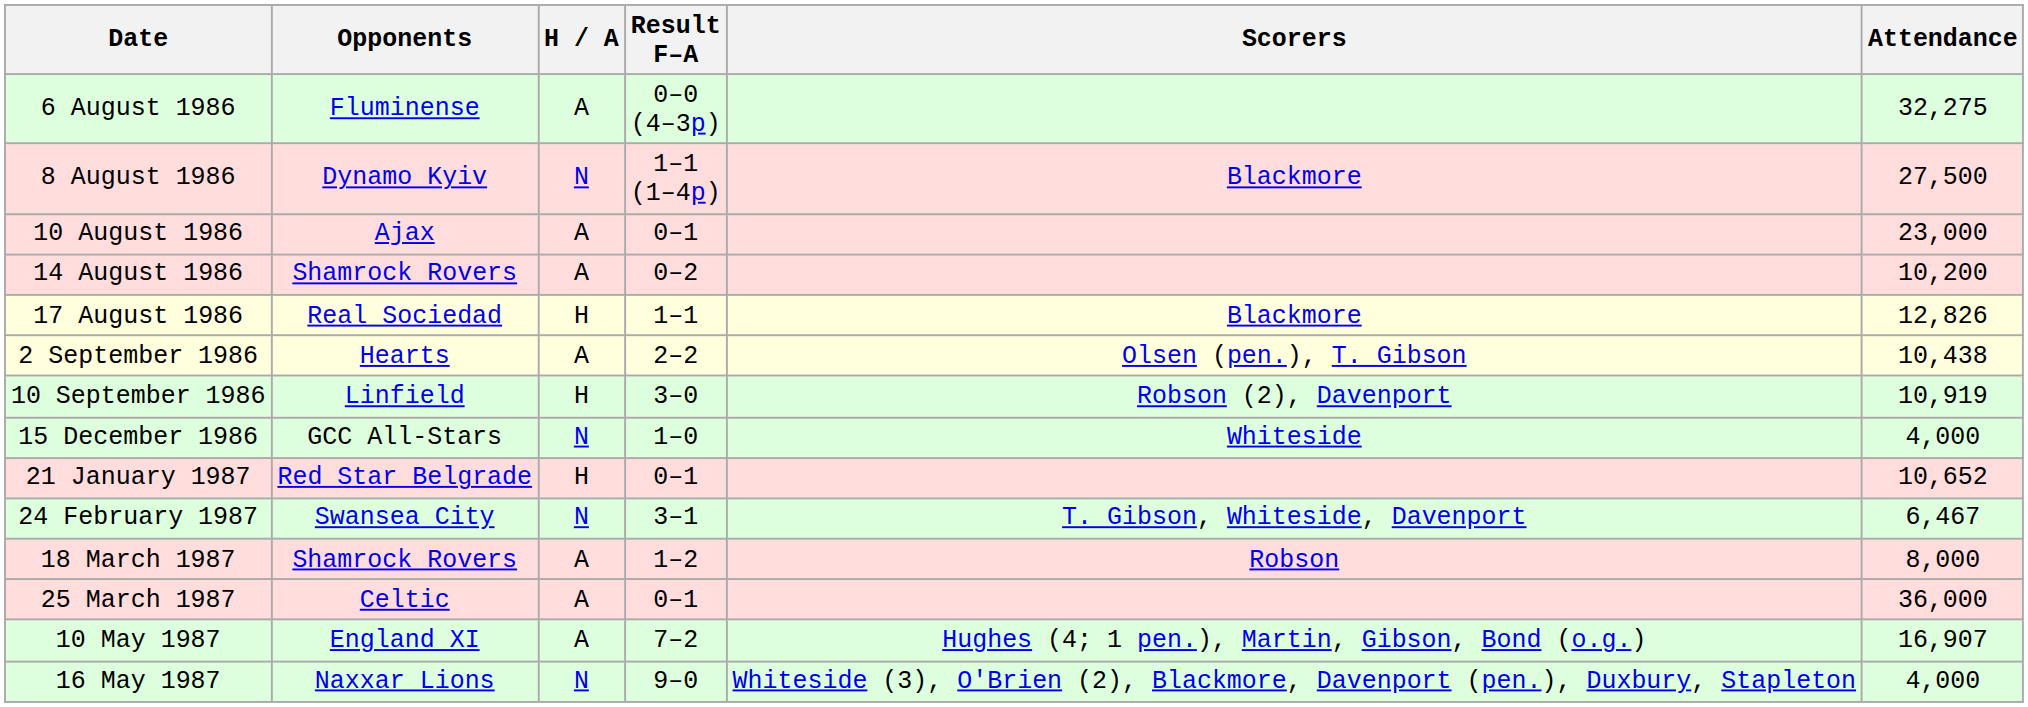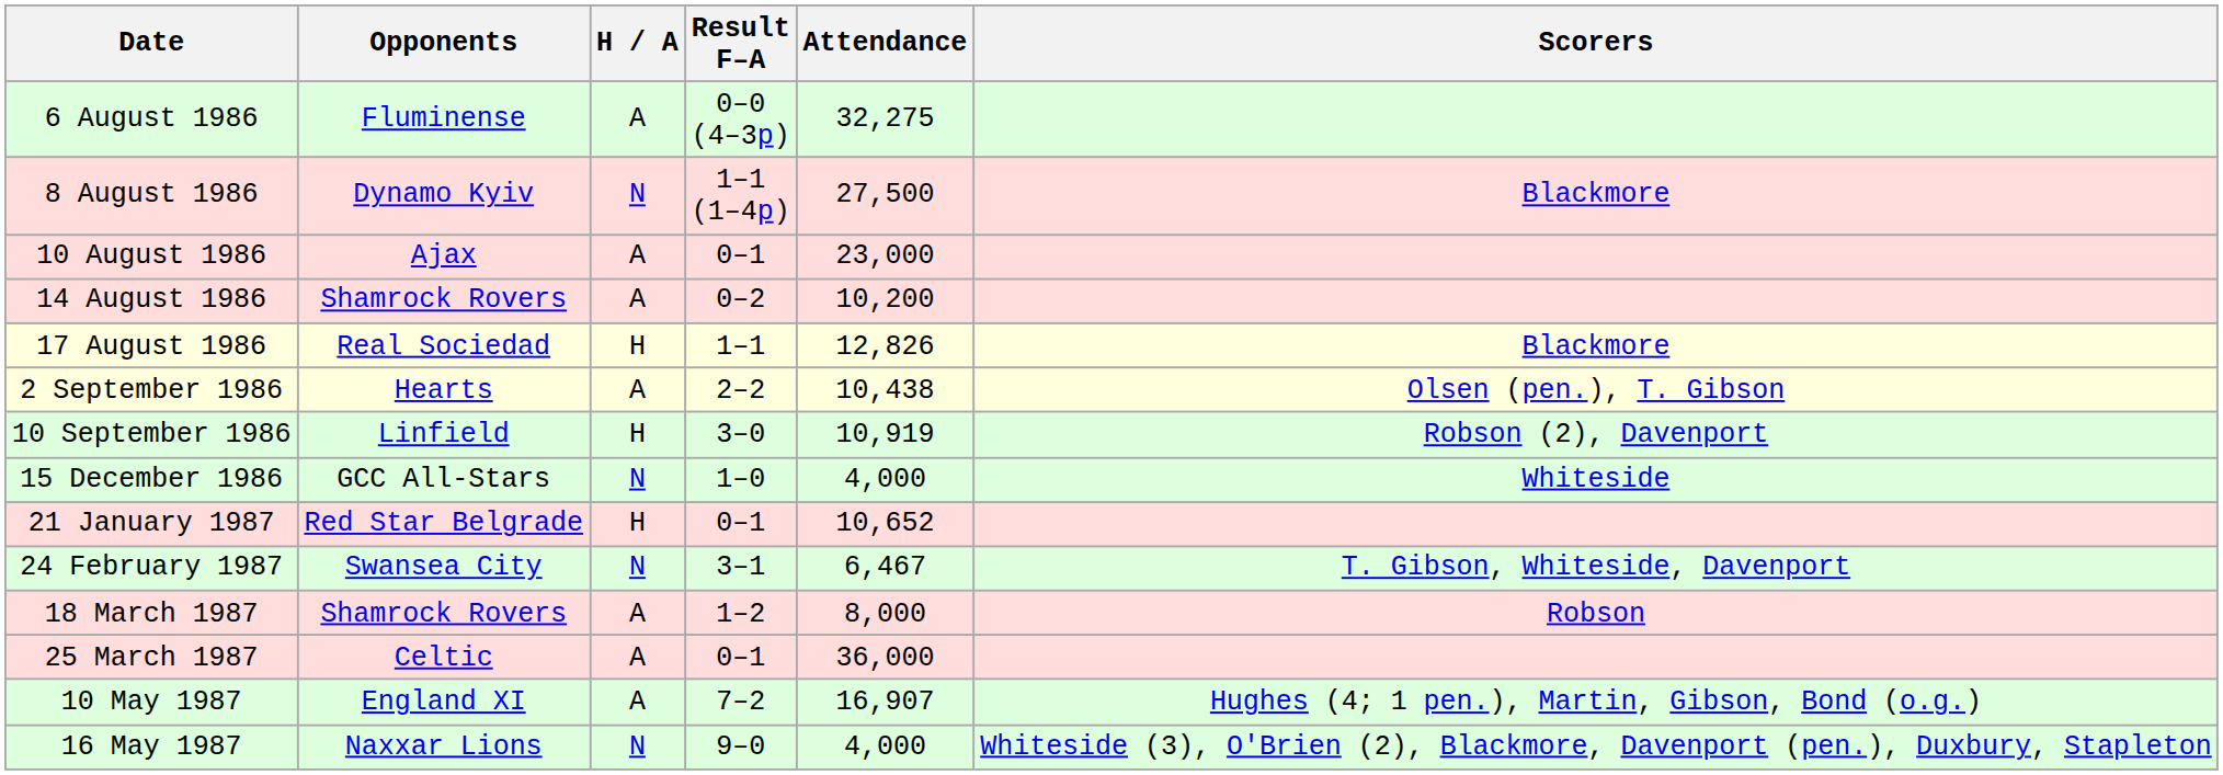columns swapped: Scorers <-> Attendance
